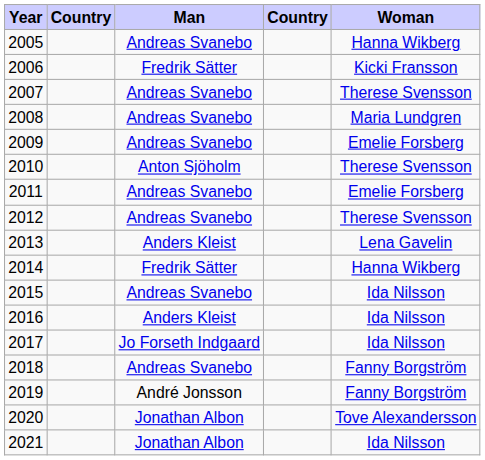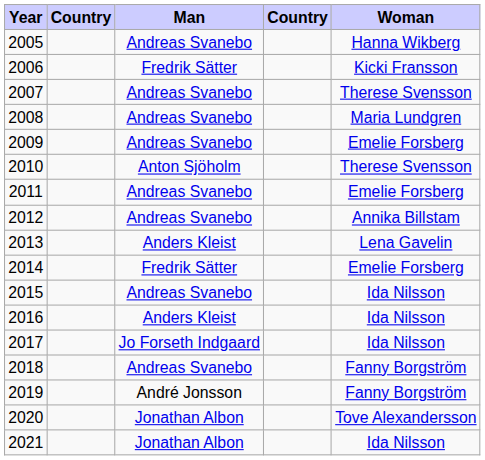2012 | Woman: Therese Svensson -> Annika Billstam
2014 | Woman: Hanna Wikberg -> Emelie Forsberg
